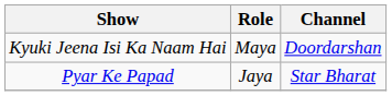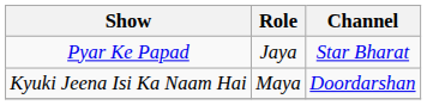rows swapped: Pyar Ke Papad <-> Kyuki Jeena Isi Ka Naam Hai
